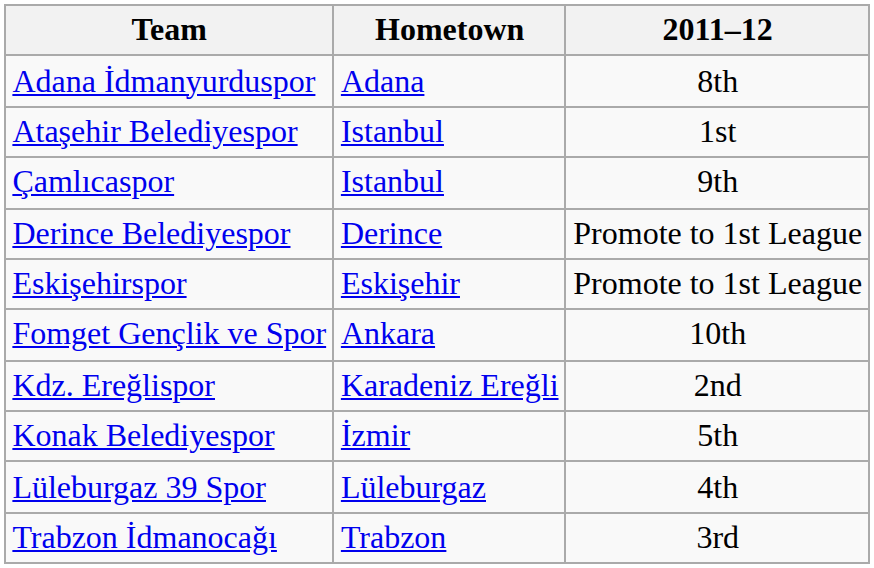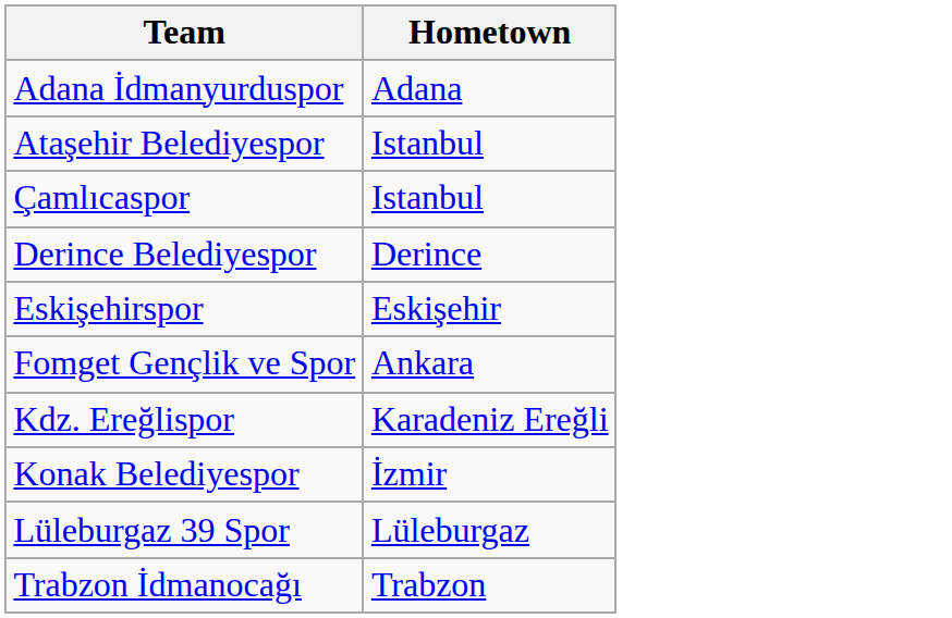- column: 2011–12 | 8th | 1st | 9th | Promote to 1st League | Promote to 1st League | 10th | 2nd | 5th | 4th | 3rd
